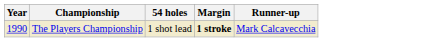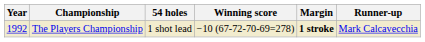+ column: Winning score | −10 (67-72-70-69=278)
The Players Championship | Year: 1990 -> 1992
